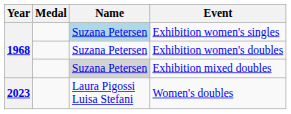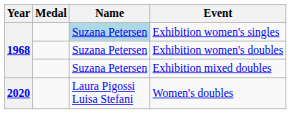Exhibition mixed doubles | Name: lightgrey background -> no background
Women's doubles | Year: 2023 -> 2020
